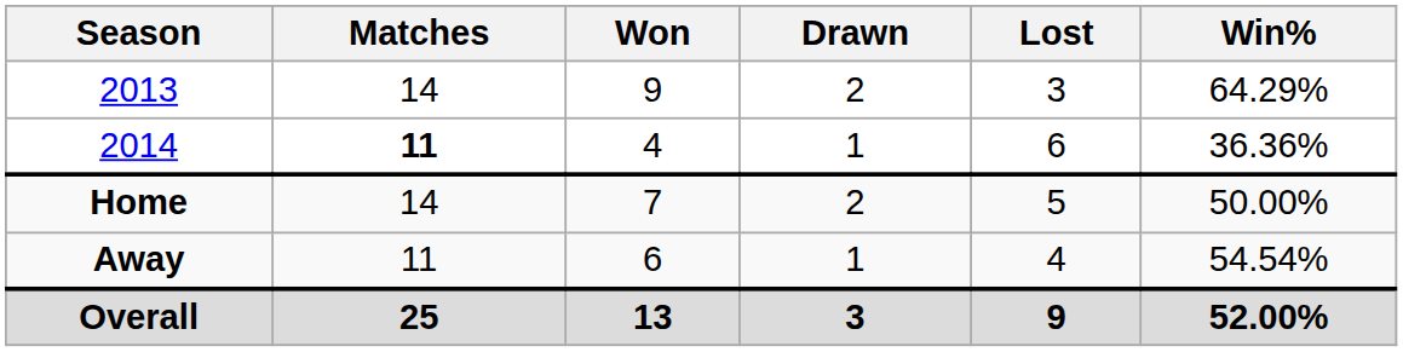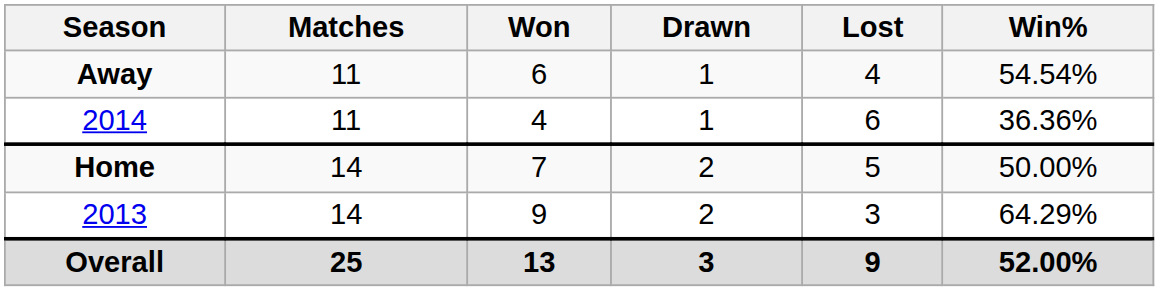rows swapped: 2013 <-> Away
2014 | Matches: bold -> normal
